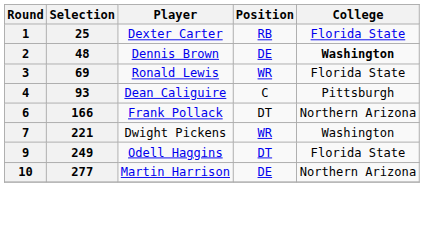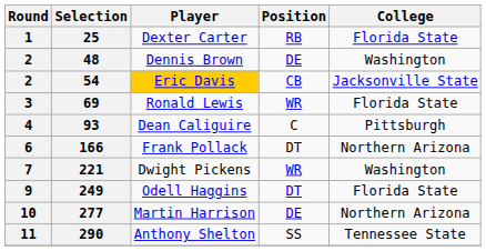48 | College: bold -> normal
+ row: 2 | 54 | Eric Davis | CB | Jacksonville State
+ row: 11 | 290 | Anthony Shelton | SS | Tennessee State
